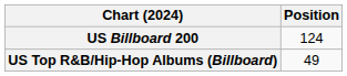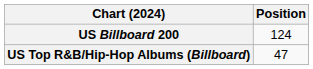US Top R&B/Hip-Hop Albums (Billboard) | Position: 49 -> 47
